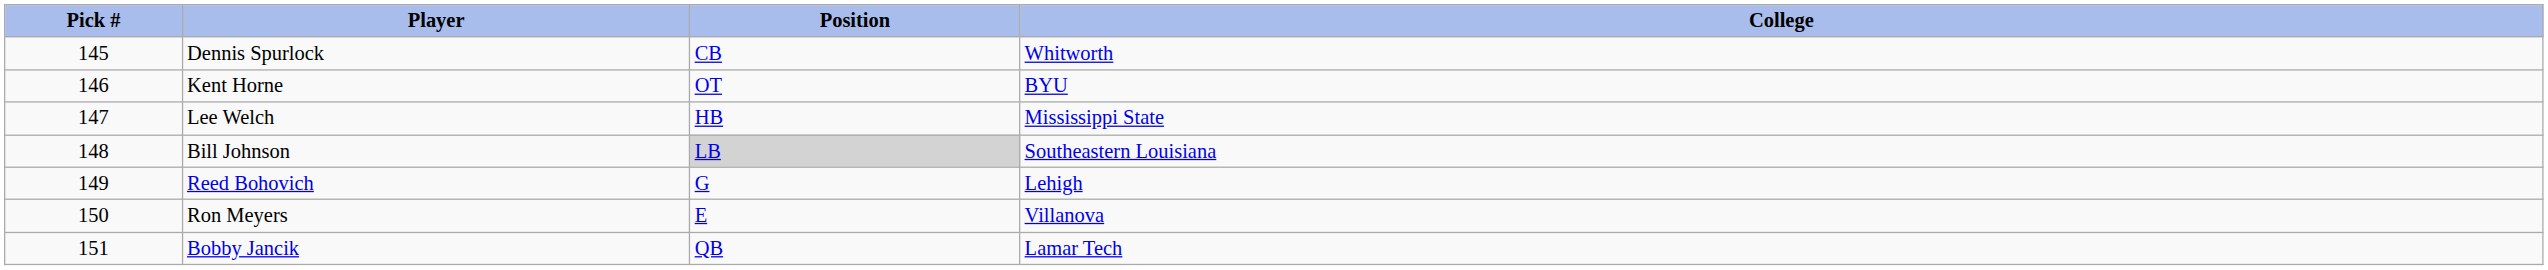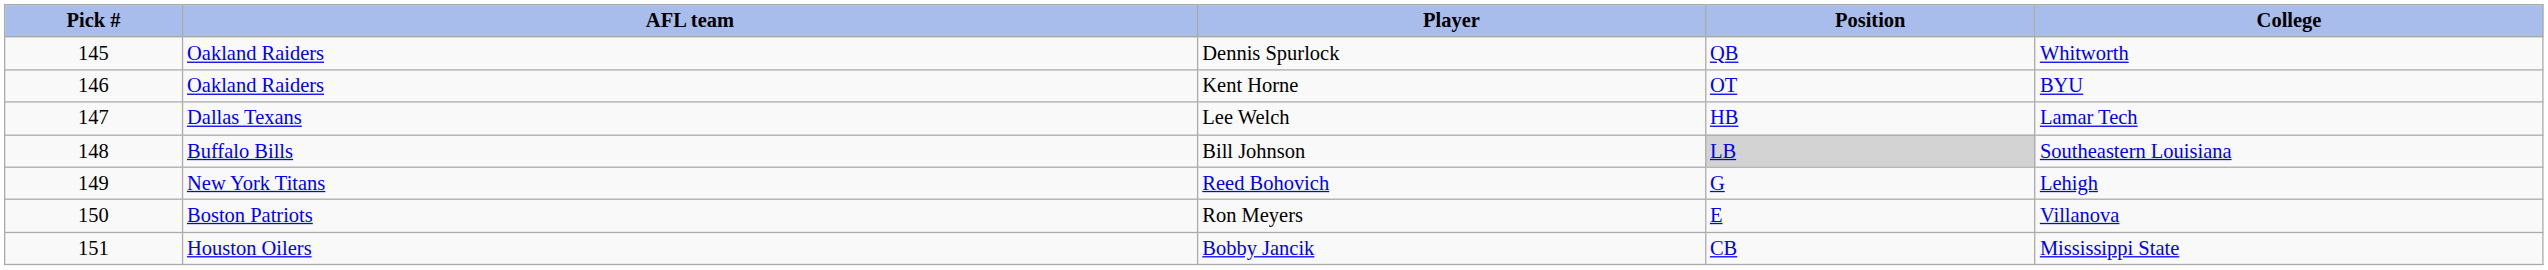+ column: AFL team | Oakland Raiders | Oakland Raiders | Dallas Texans | Buffalo Bills | New York Titans | Boston Patriots | Houston Oilers
Dennis Spurlock | Position: CB -> QB
Lee Welch | College: Mississippi State -> Lamar Tech
Bobby Jancik | Position: QB -> CB
Bobby Jancik | College: Lamar Tech -> Mississippi State
